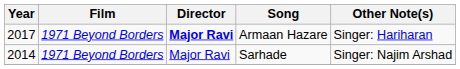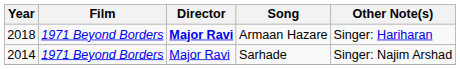Armaan Hazare | Year: 2017 -> 2018
